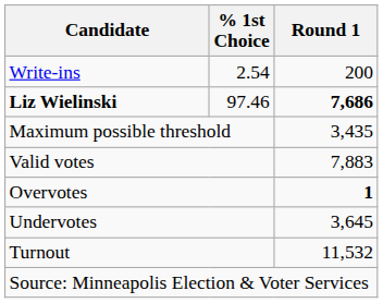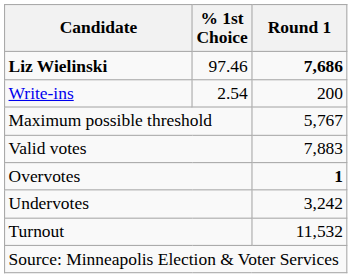rows swapped: Liz Wielinski <-> Write-ins
Maximum possible threshold | Round 1: 3,435 -> 5,767
Undervotes | Round 1: 3,645 -> 3,242
